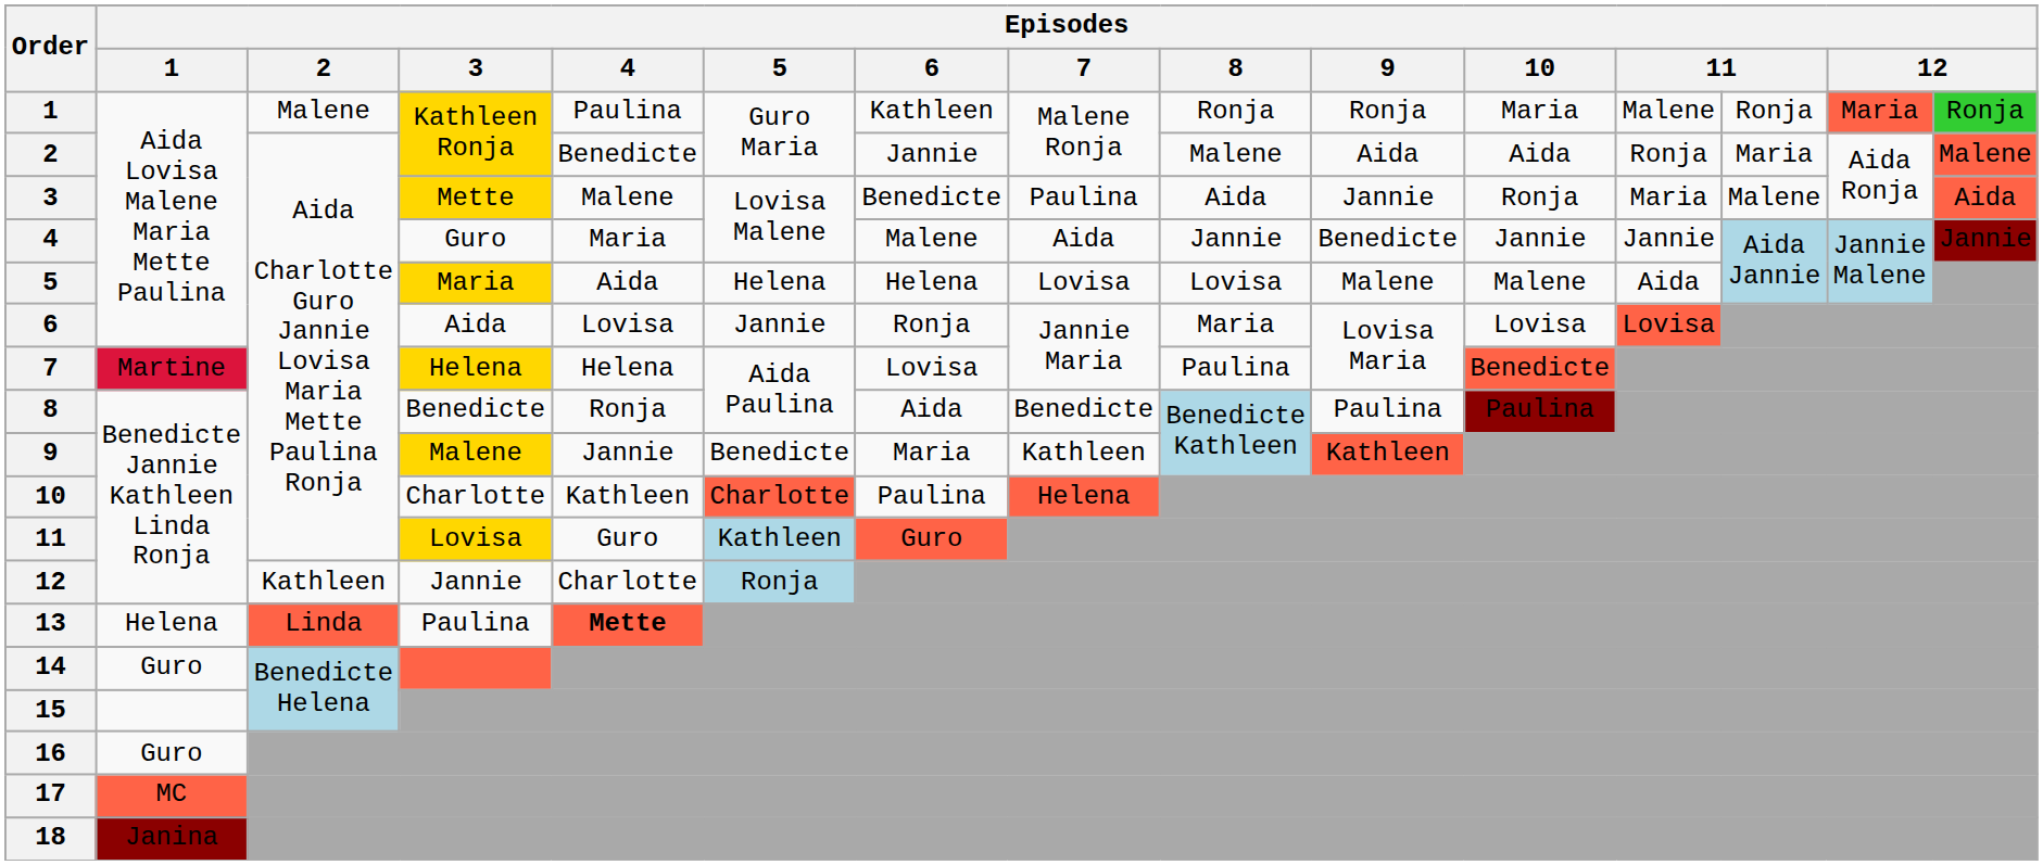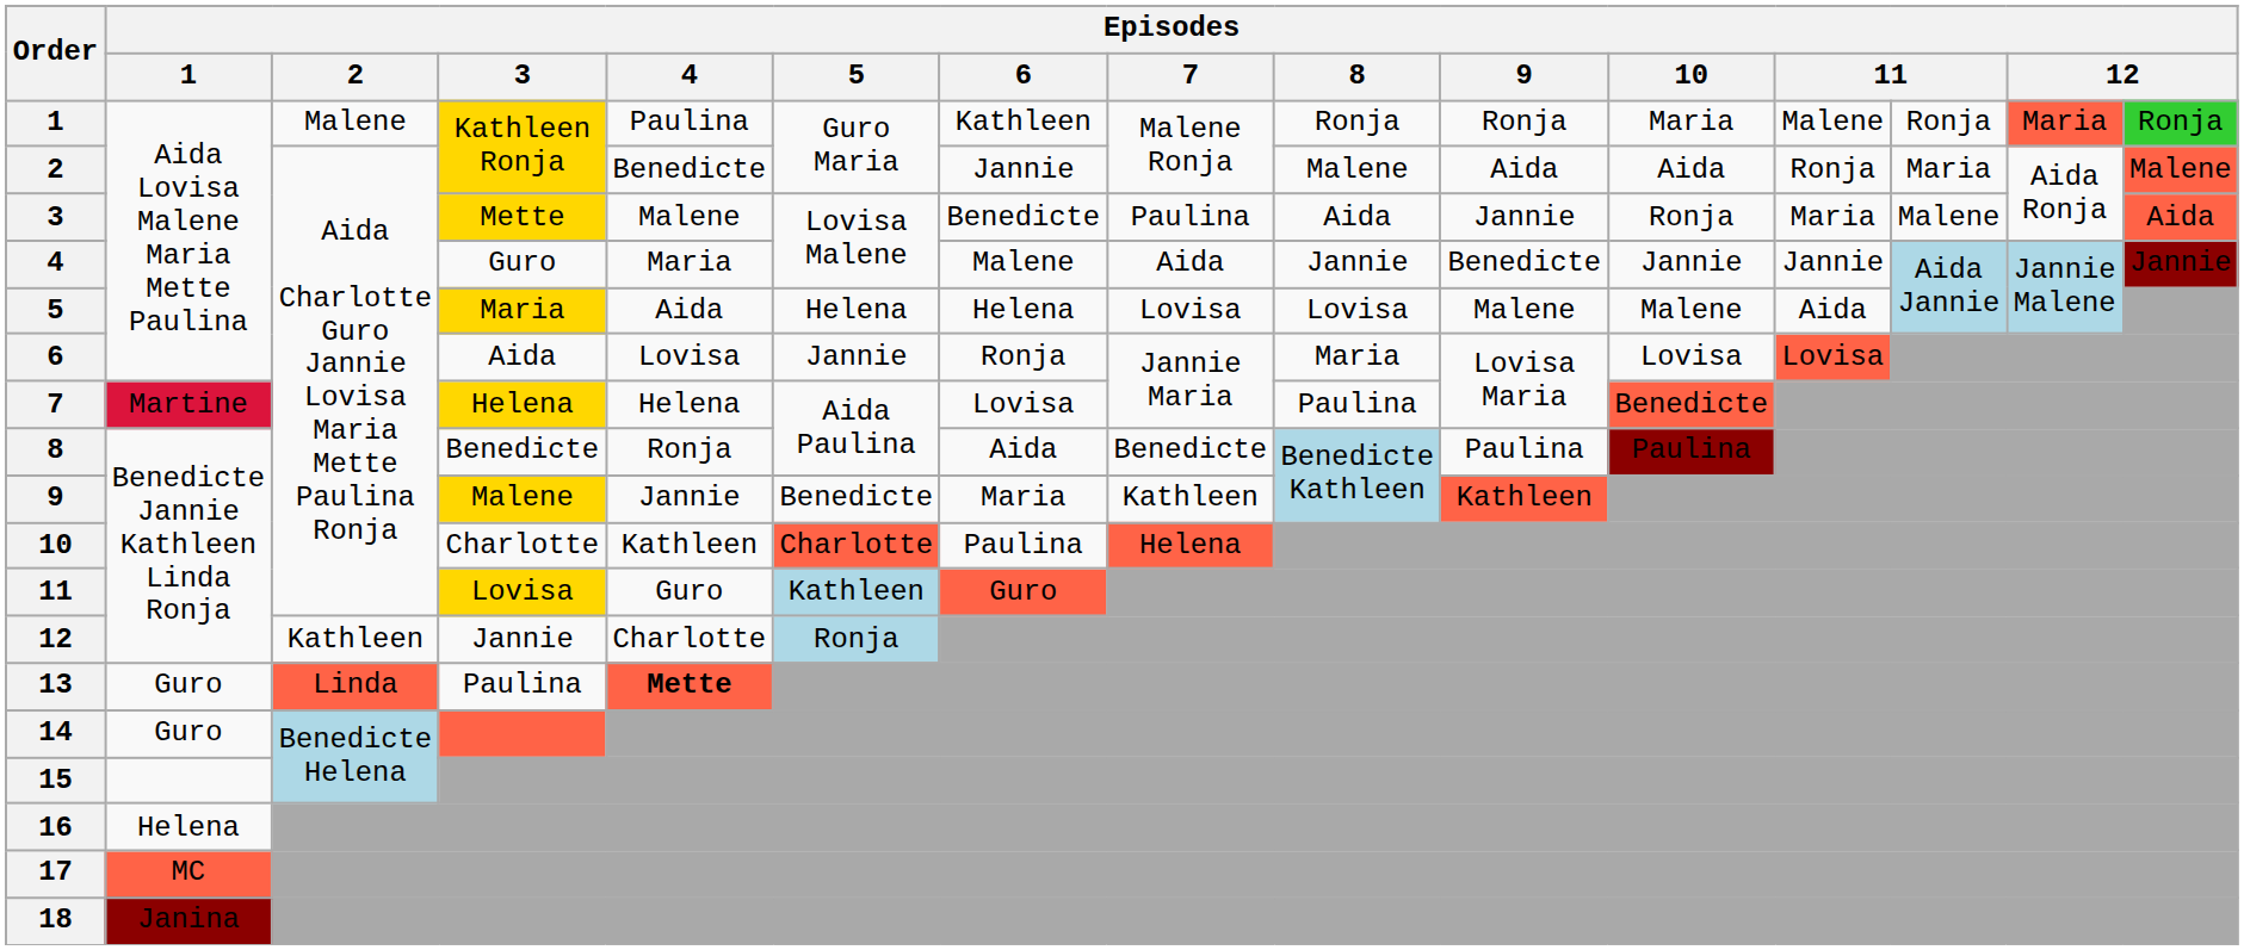13 | Episodes / 1: Helena -> Guro
16 | Episodes / 1: Guro -> Helena
